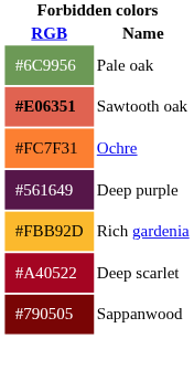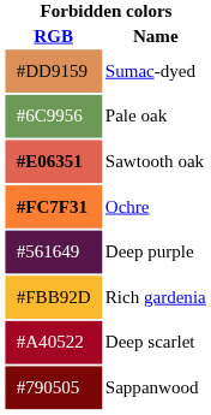+ row: #DD9159 | Sumac-dyed
Ochre | RGB: normal -> bold
